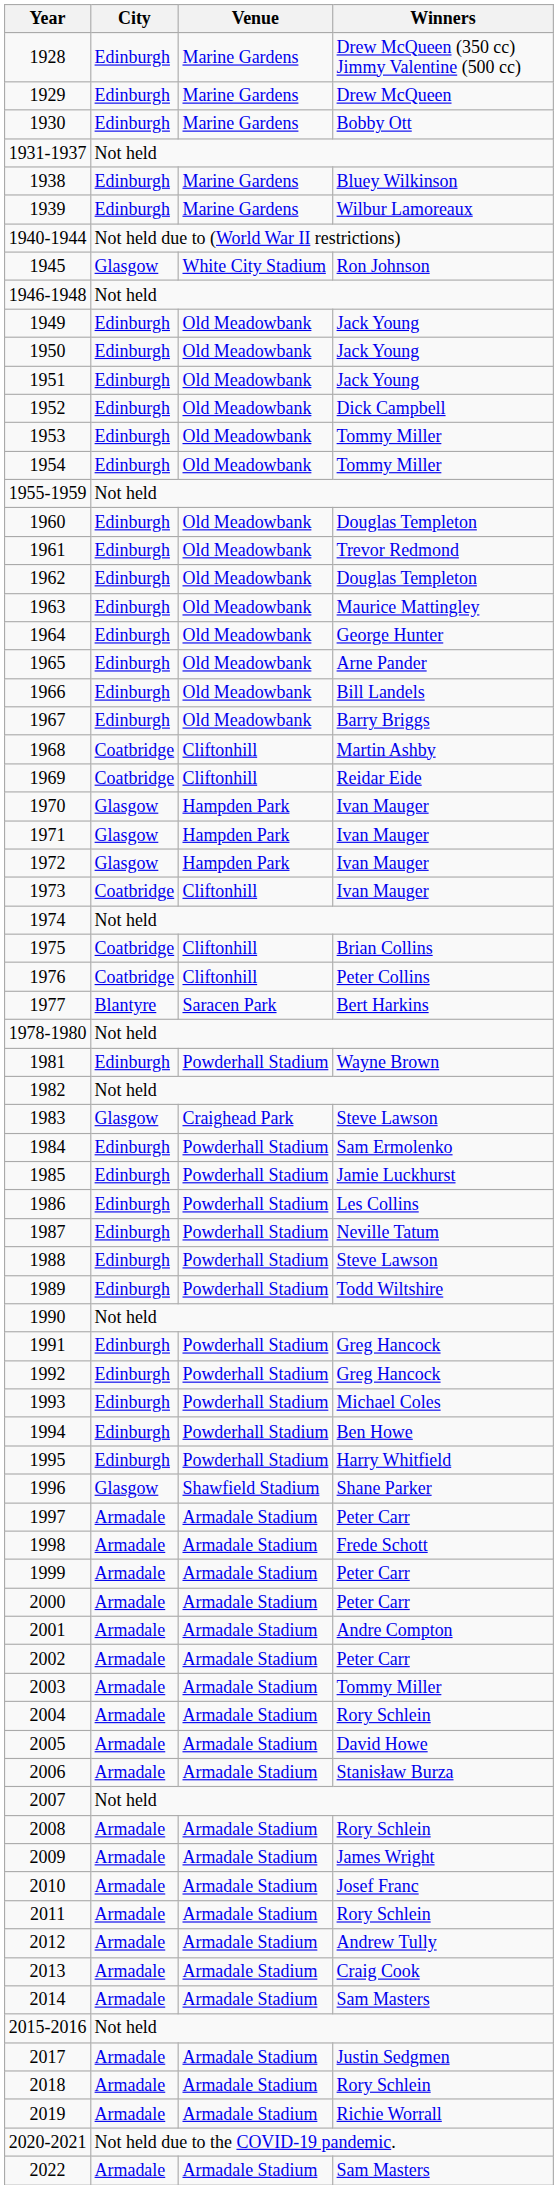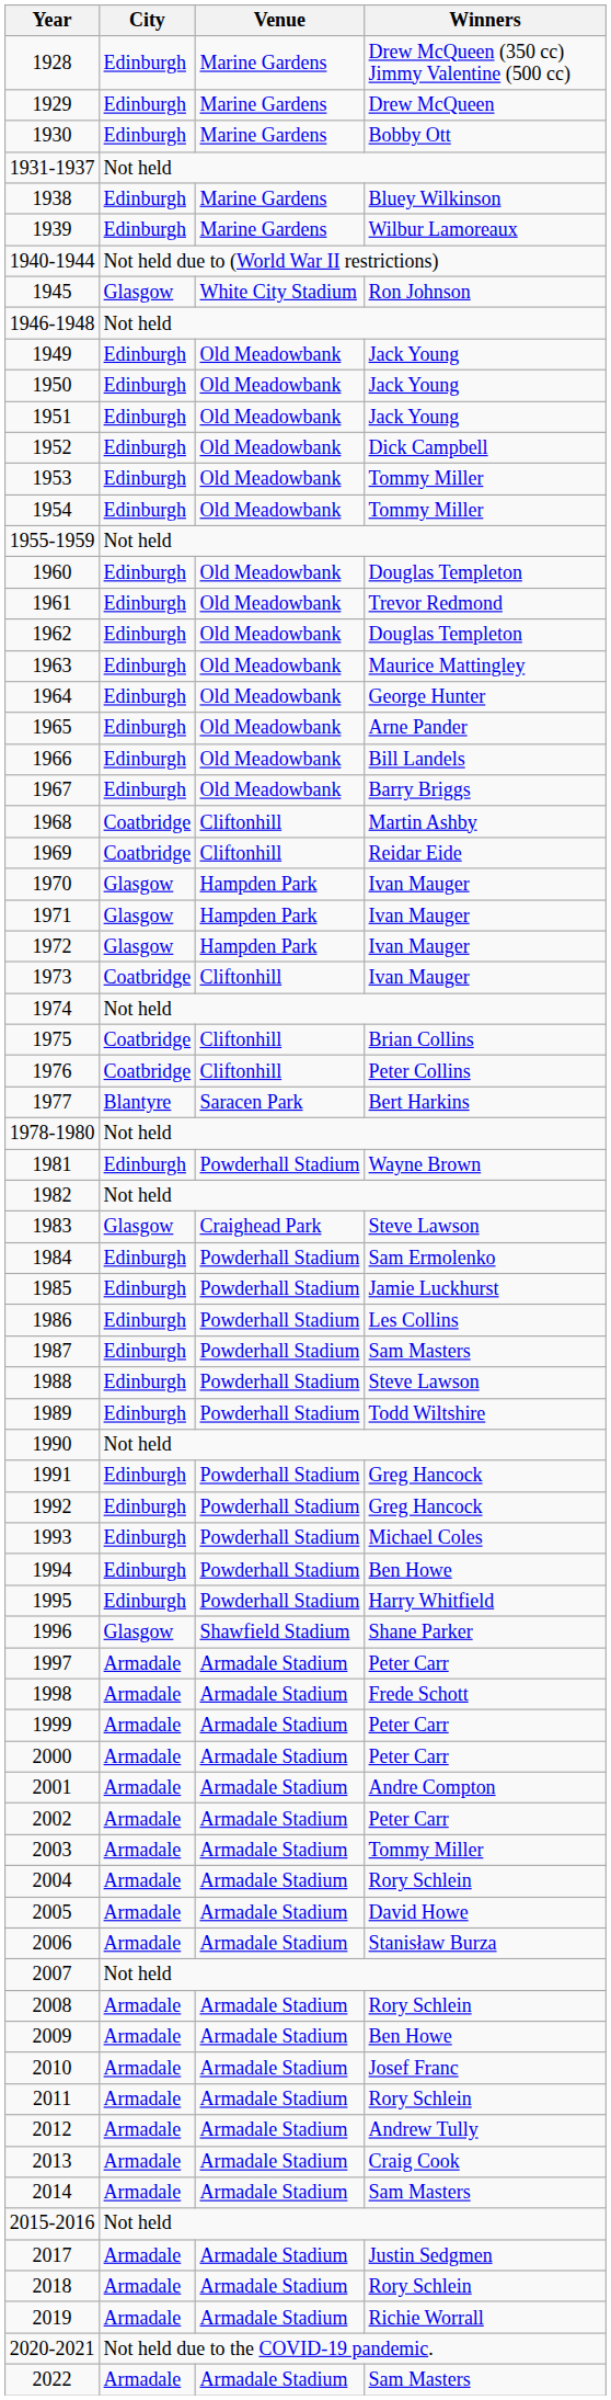1987 | Winners: Neville Tatum -> Sam Masters
2009 | Winners: James Wright -> Ben Howe
